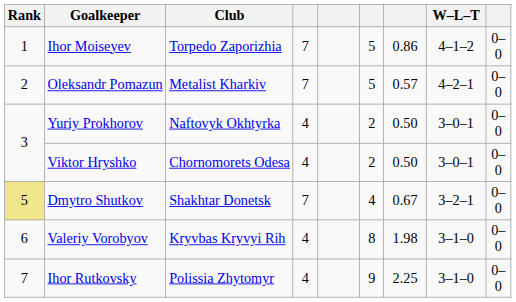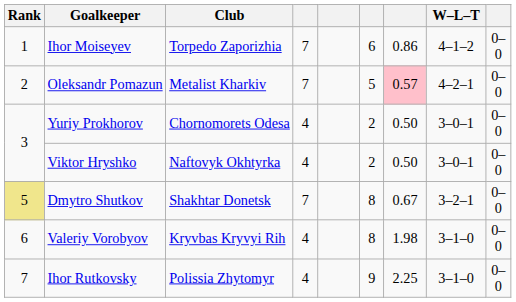Ihor Moiseyev | column 6: 5 -> 6
Oleksandr Pomazun | column 7: no background -> pink background
Yuriy Prokhorov | Club: Naftovyk Okhtyrka -> Chornomorets Odesa
Viktor Hryshko | Club: Chornomorets Odesa -> Naftovyk Okhtyrka
Dmytro Shutkov | column 6: 4 -> 8
